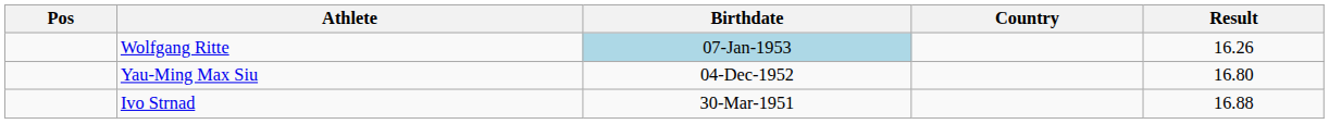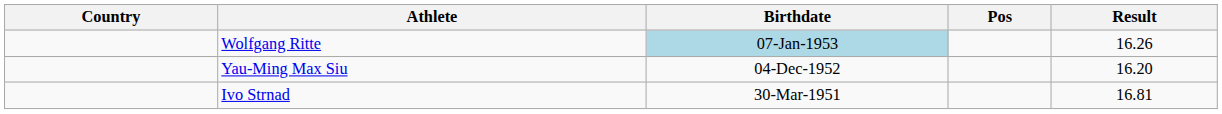columns swapped: Pos <-> Country
Yau-Ming Max Siu | Result: 16.80 -> 16.20
Ivo Strnad | Result: 16.88 -> 16.81
